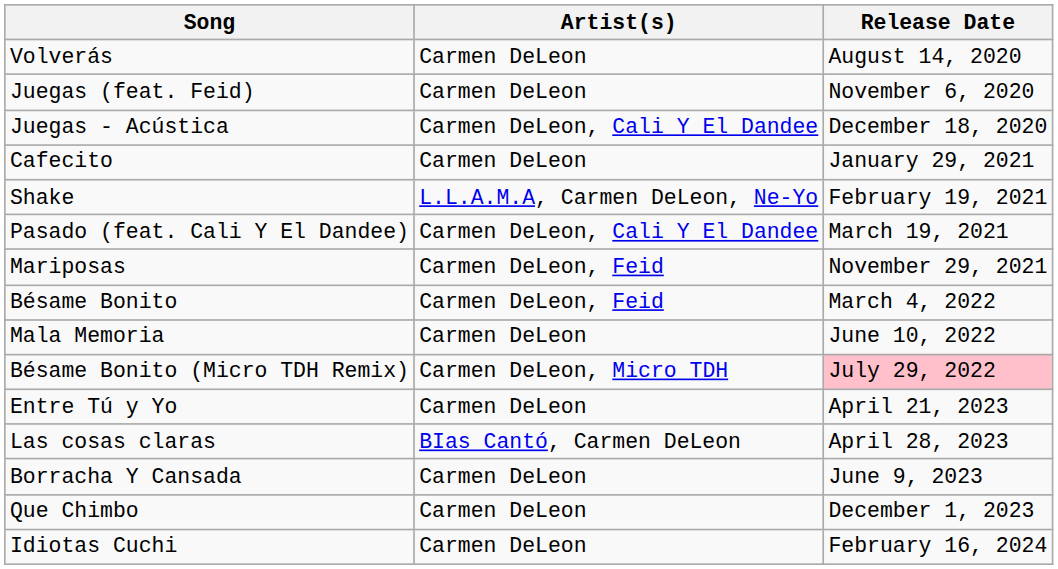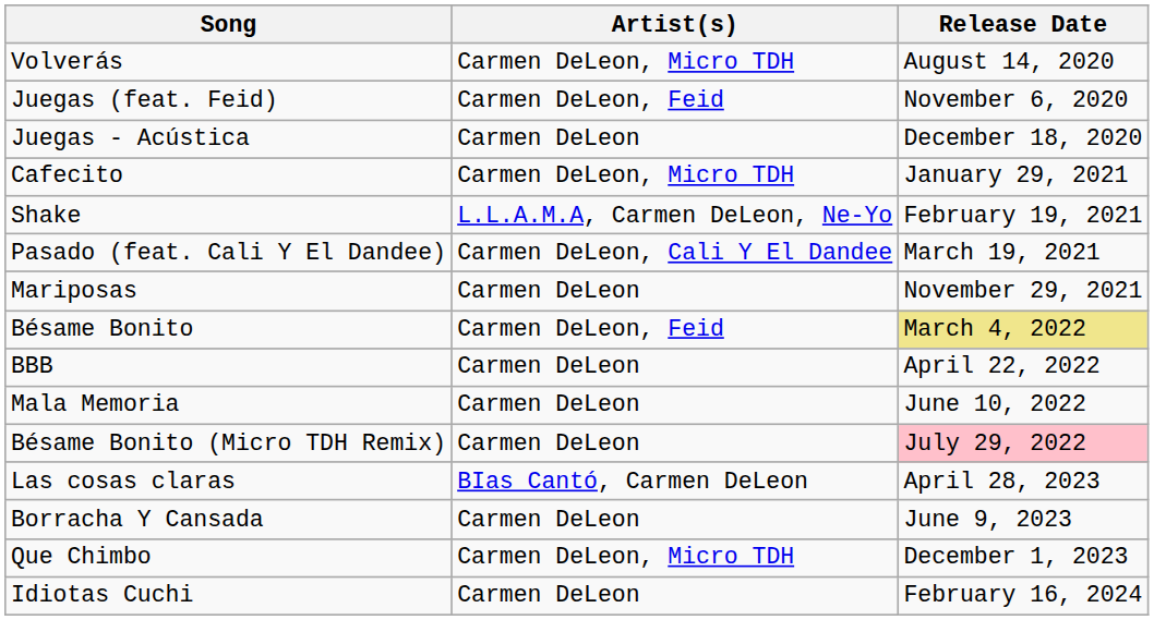Volverás | Artist(s): Carmen DeLeon -> Carmen DeLeon, Micro TDH
Juegas (feat. Feid) | Artist(s): Carmen DeLeon -> Carmen DeLeon, Feid
Juegas - Acústica | Artist(s): Carmen DeLeon, Cali Y El Dandee -> Carmen DeLeon
Cafecito | Artist(s): Carmen DeLeon -> Carmen DeLeon, Micro TDH
Mariposas | Artist(s): Carmen DeLeon, Feid -> Carmen DeLeon
Bésame Bonito | Release Date: no background -> khaki background
+ row: BBB | Carmen DeLeon | April 22, 2022
Bésame Bonito (Micro TDH Remix) | Artist(s): Carmen DeLeon, Micro TDH -> Carmen DeLeon
- row: Entre Tú y Yo | Carmen DeLeon | April 21, 2023
Que Chimbo | Artist(s): Carmen DeLeon -> Carmen DeLeon, Micro TDH
